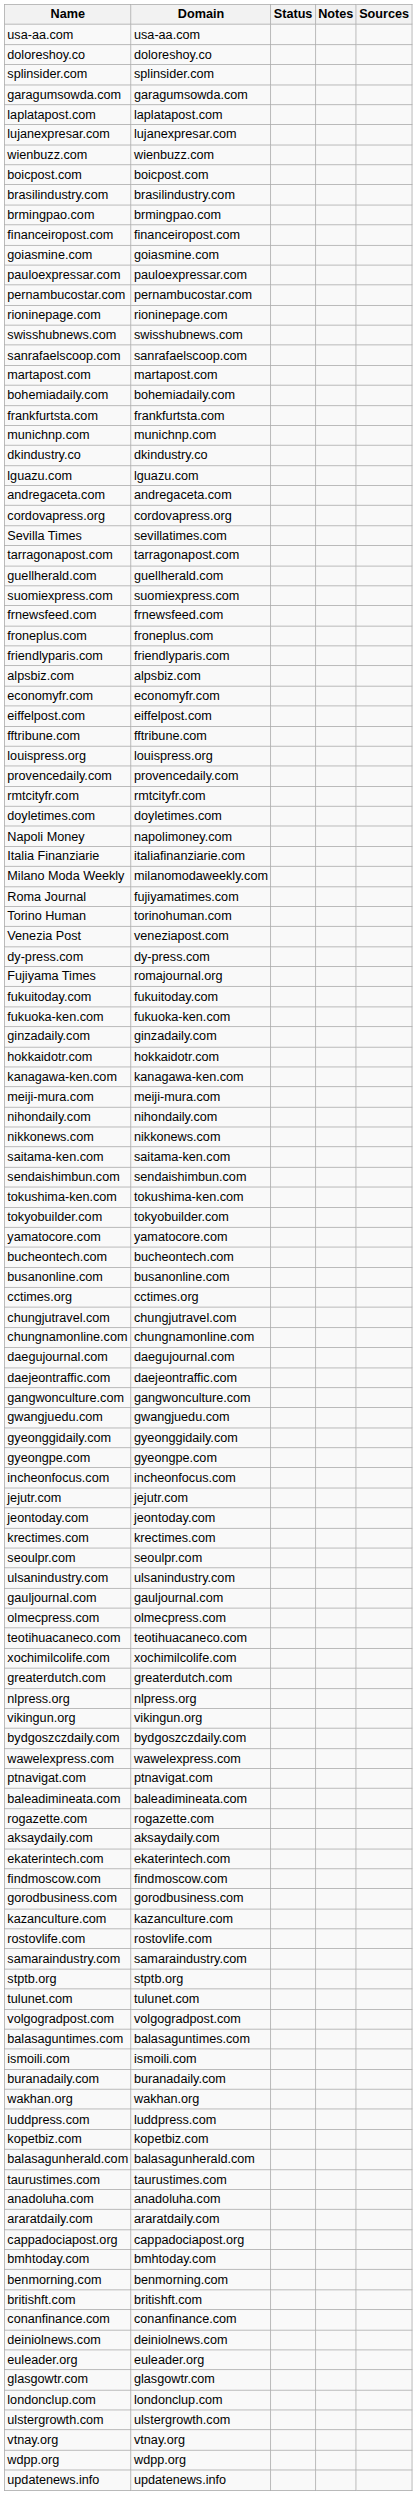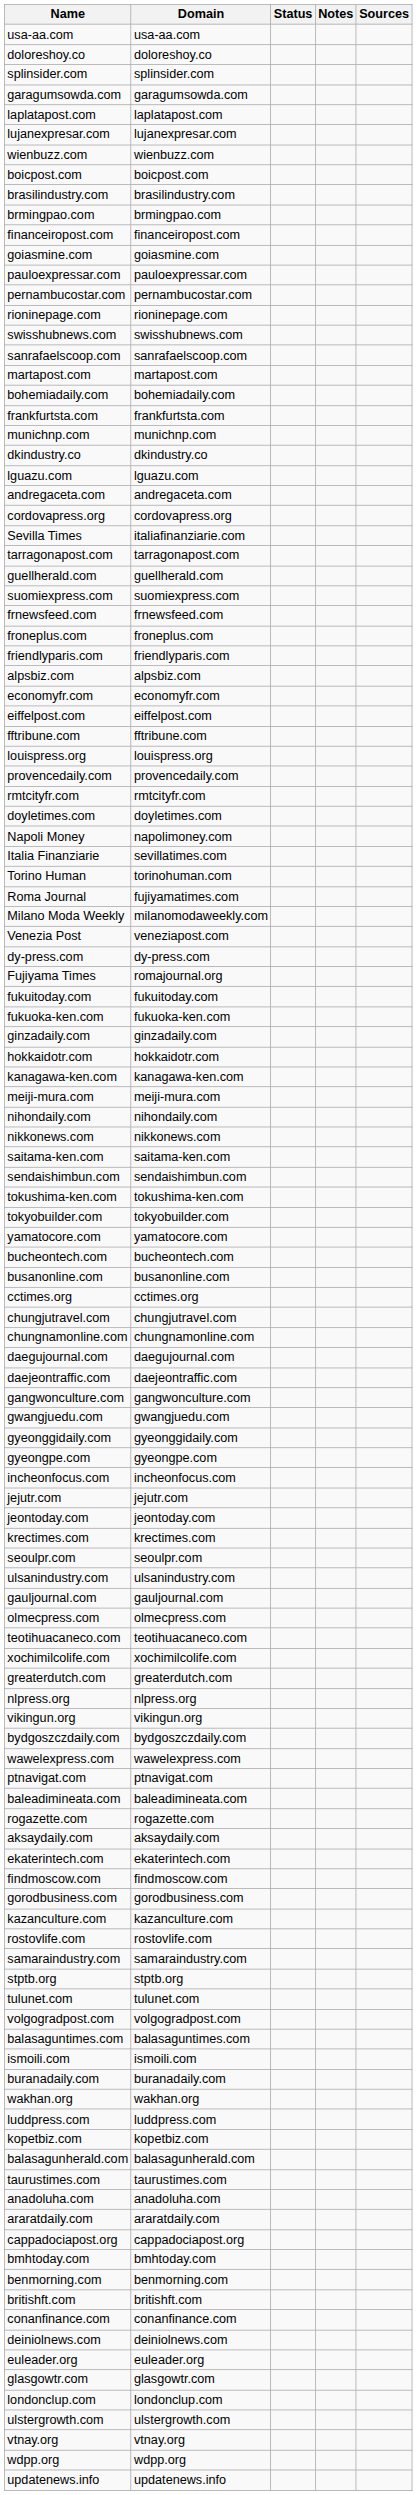Sevilla Times | Domain: sevillatimes.com -> italiafinanziarie.com
Italia Finanziarie | Domain: italiafinanziarie.com -> sevillatimes.com
rows swapped: Milano Moda Weekly <-> Torino Human
